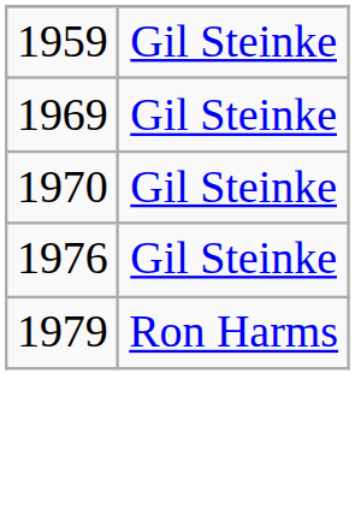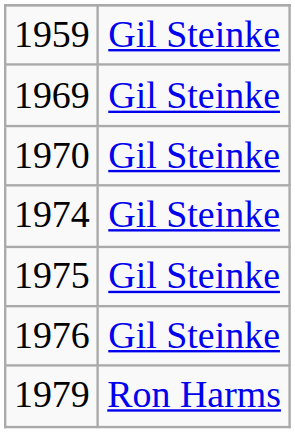+ row: 1974 | Gil Steinke
+ row: 1975 | Gil Steinke
